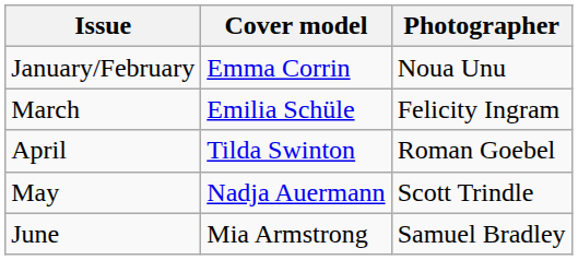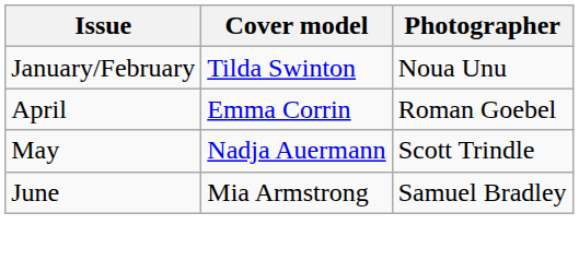January/February | Cover model: Emma Corrin -> Tilda Swinton
- row: March | Emilia Schüle | Felicity Ingram
April | Cover model: Tilda Swinton -> Emma Corrin
